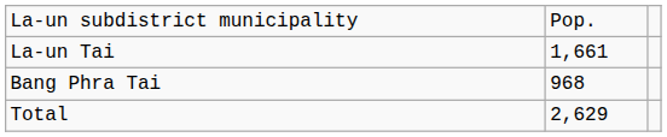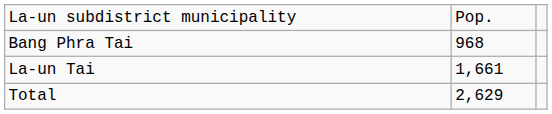rows swapped: La-un Tai <-> Bang Phra Tai
